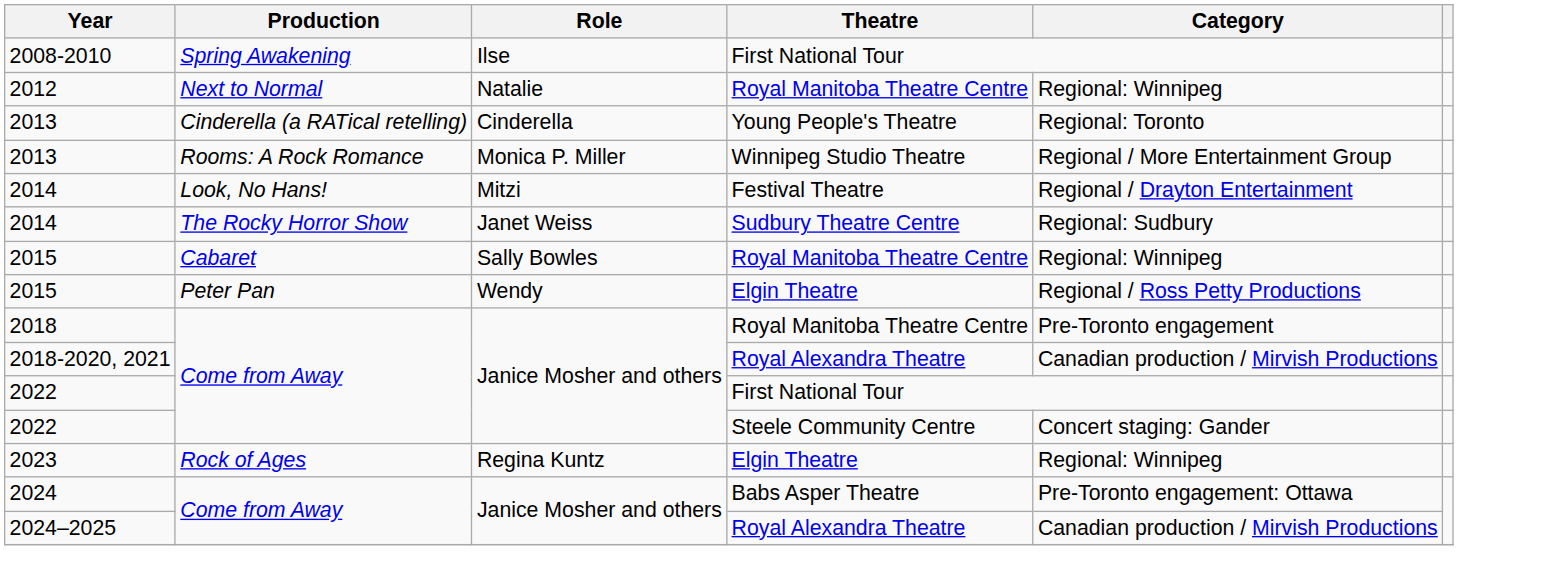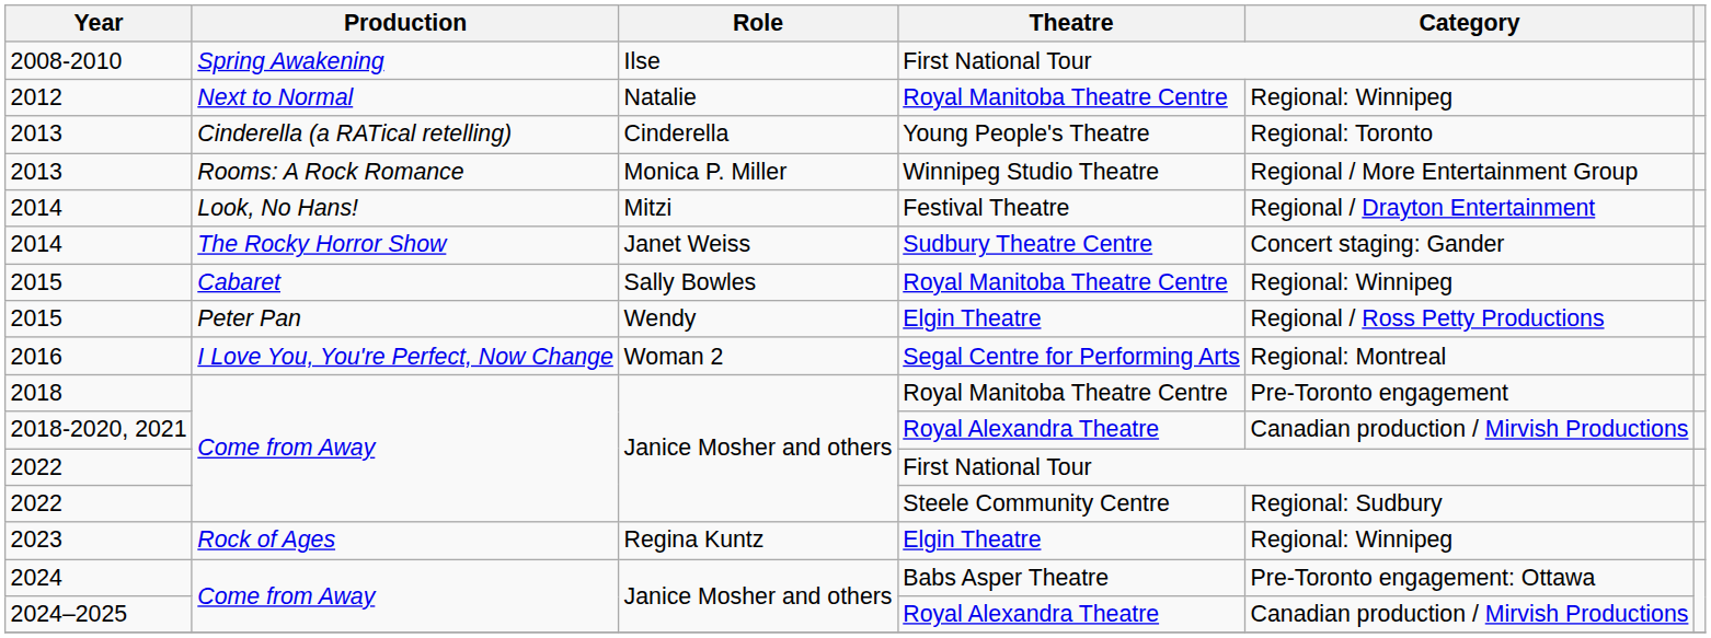2014 / Sudbury Theatre Centre | Category: Regional: Sudbury -> Concert staging: Gander
+ row: 2016 | I Love You, You're Perfect, Now Change | Woman 2 | Segal Centre for Performing Arts | Regional: Montreal
2022 / Steele Community Centre | Category: Concert staging: Gander -> Regional: Sudbury
